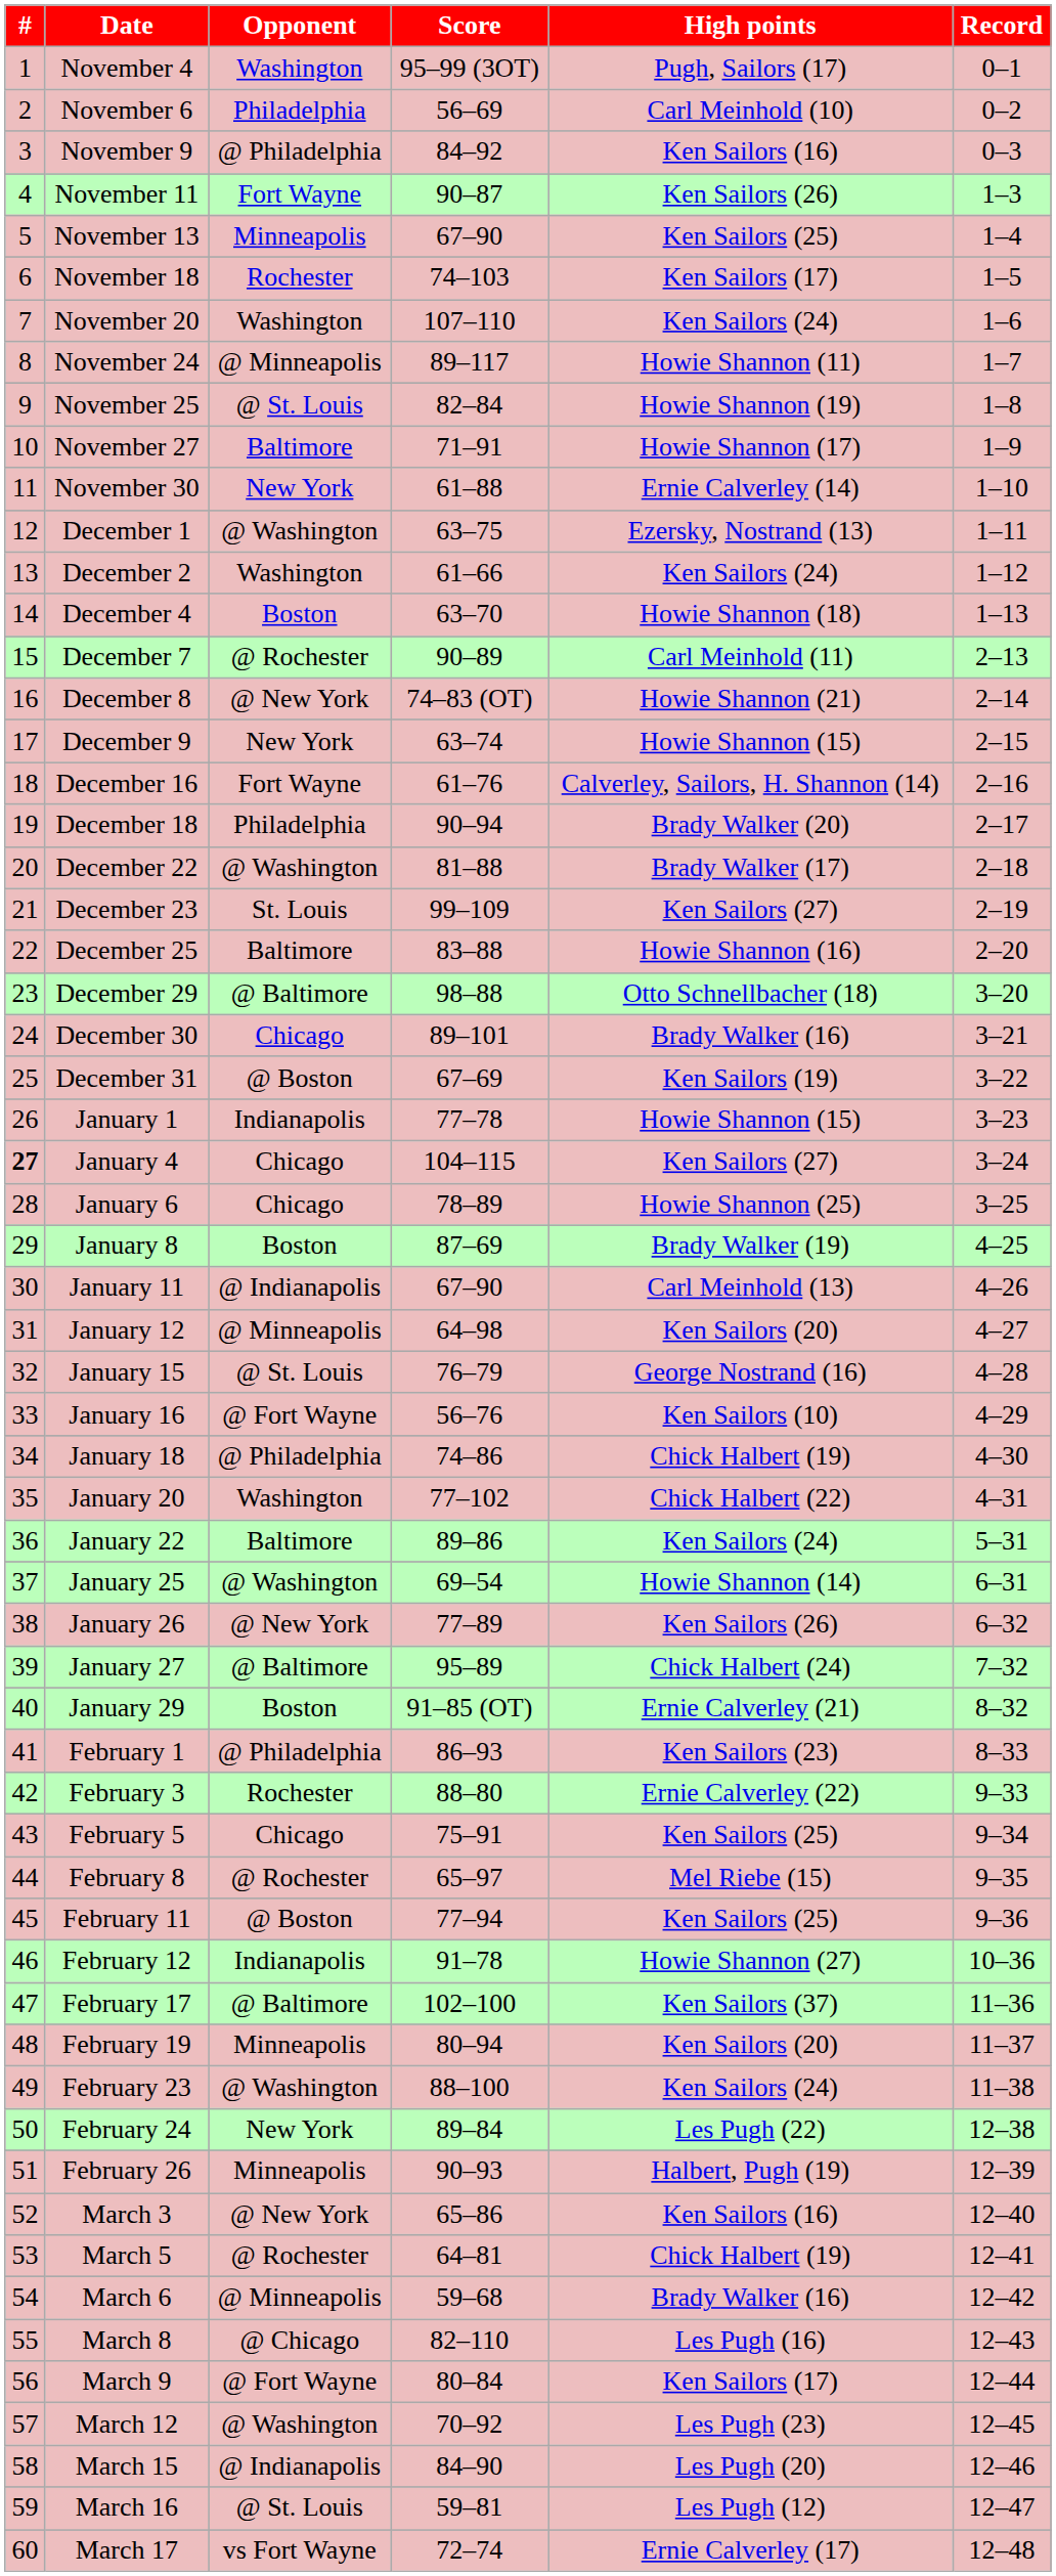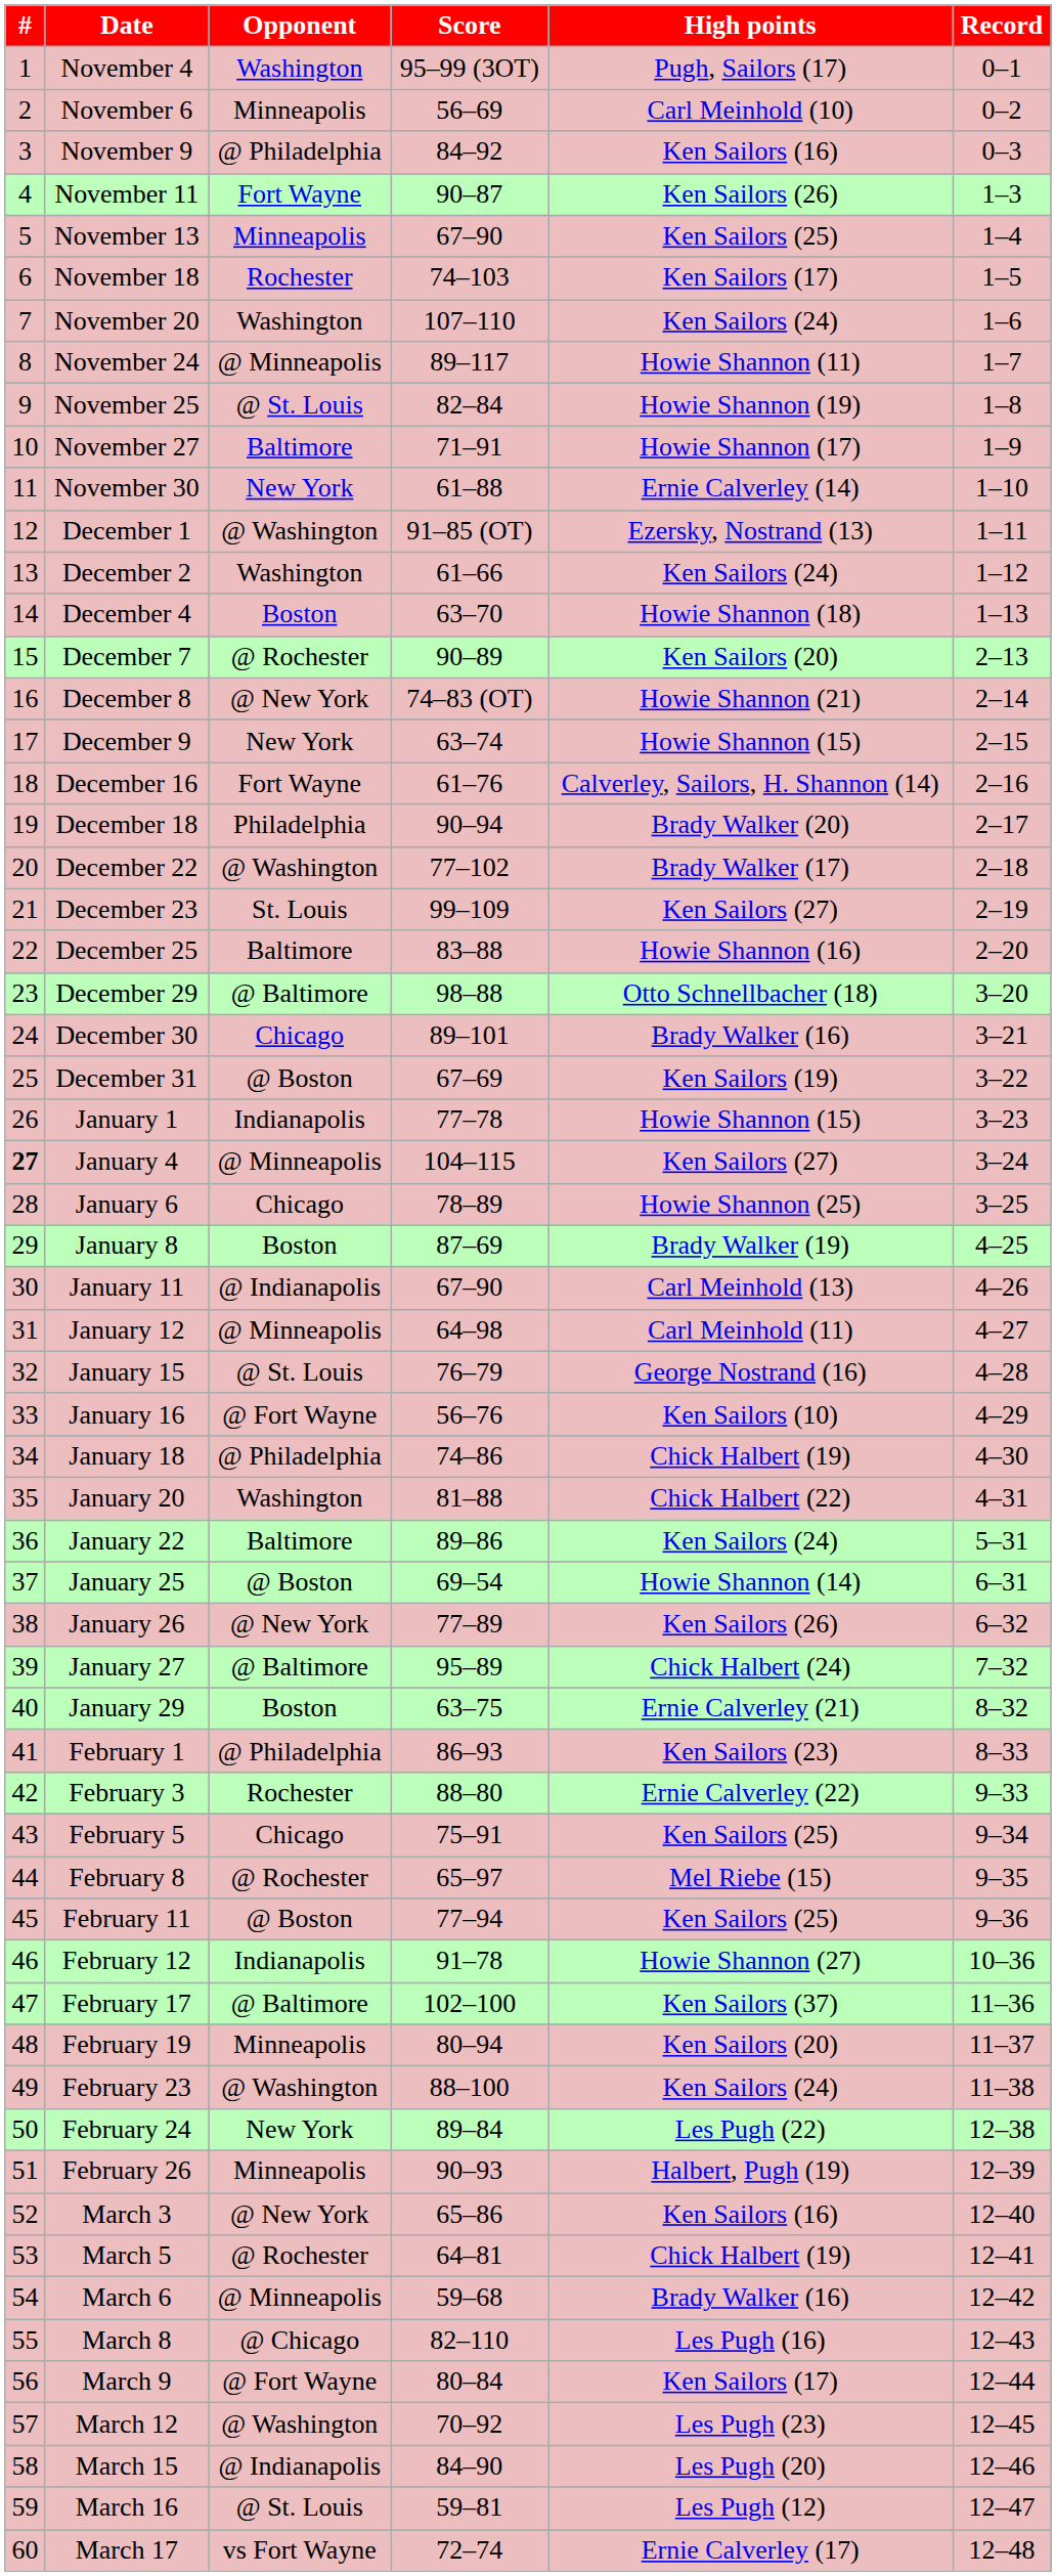November 6 | Opponent: Philadelphia -> Minneapolis
December 1 | Score: 63–75 -> 91–85 (OT)
December 7 | High points: Carl Meinhold (11) -> Ken Sailors (20)
December 22 | Score: 81–88 -> 77–102
January 4 | Opponent: Chicago -> @ Minneapolis
January 12 | High points: Ken Sailors (20) -> Carl Meinhold (11)
January 20 | Score: 77–102 -> 81–88
January 25 | Opponent: @ Washington -> @ Boston
January 29 | Score: 91–85 (OT) -> 63–75
